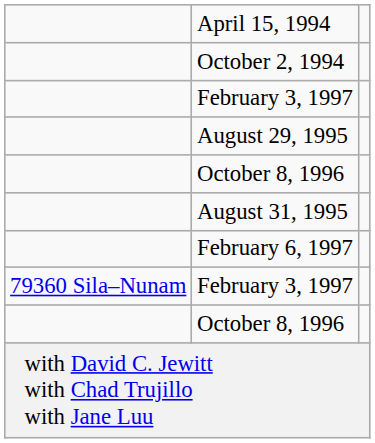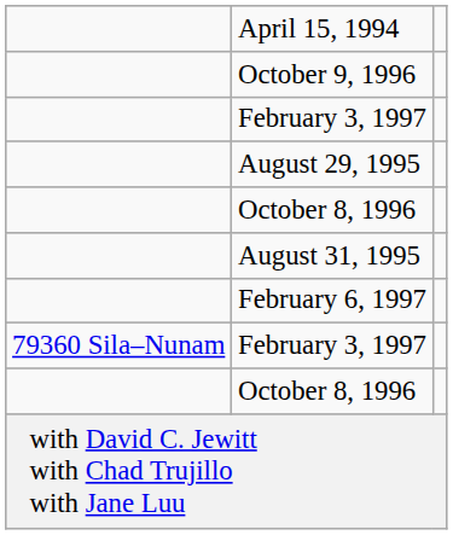- row: October 2, 1994
+ row: October 9, 1996
